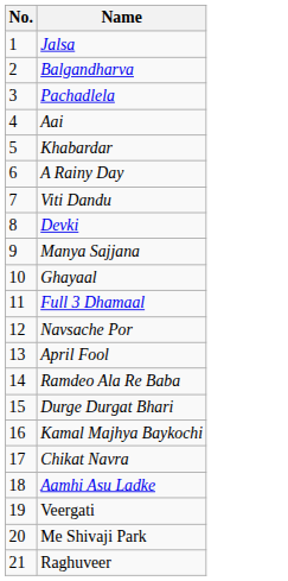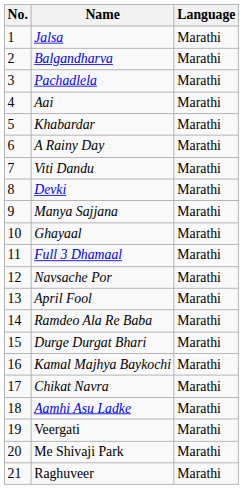+ column: Language | Marathi | Marathi | Marathi | Marathi | Marathi | Marathi | Marathi | Marathi | Marathi | Marathi | Marathi | Marathi | Marathi | Marathi | Marathi | Marathi | Marathi | Marathi | Marathi | Marathi | Marathi
